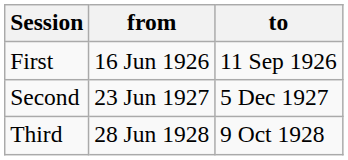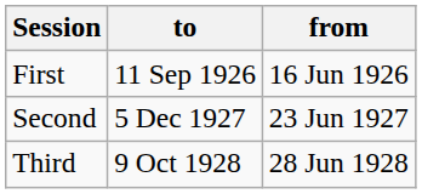columns swapped: from <-> to
